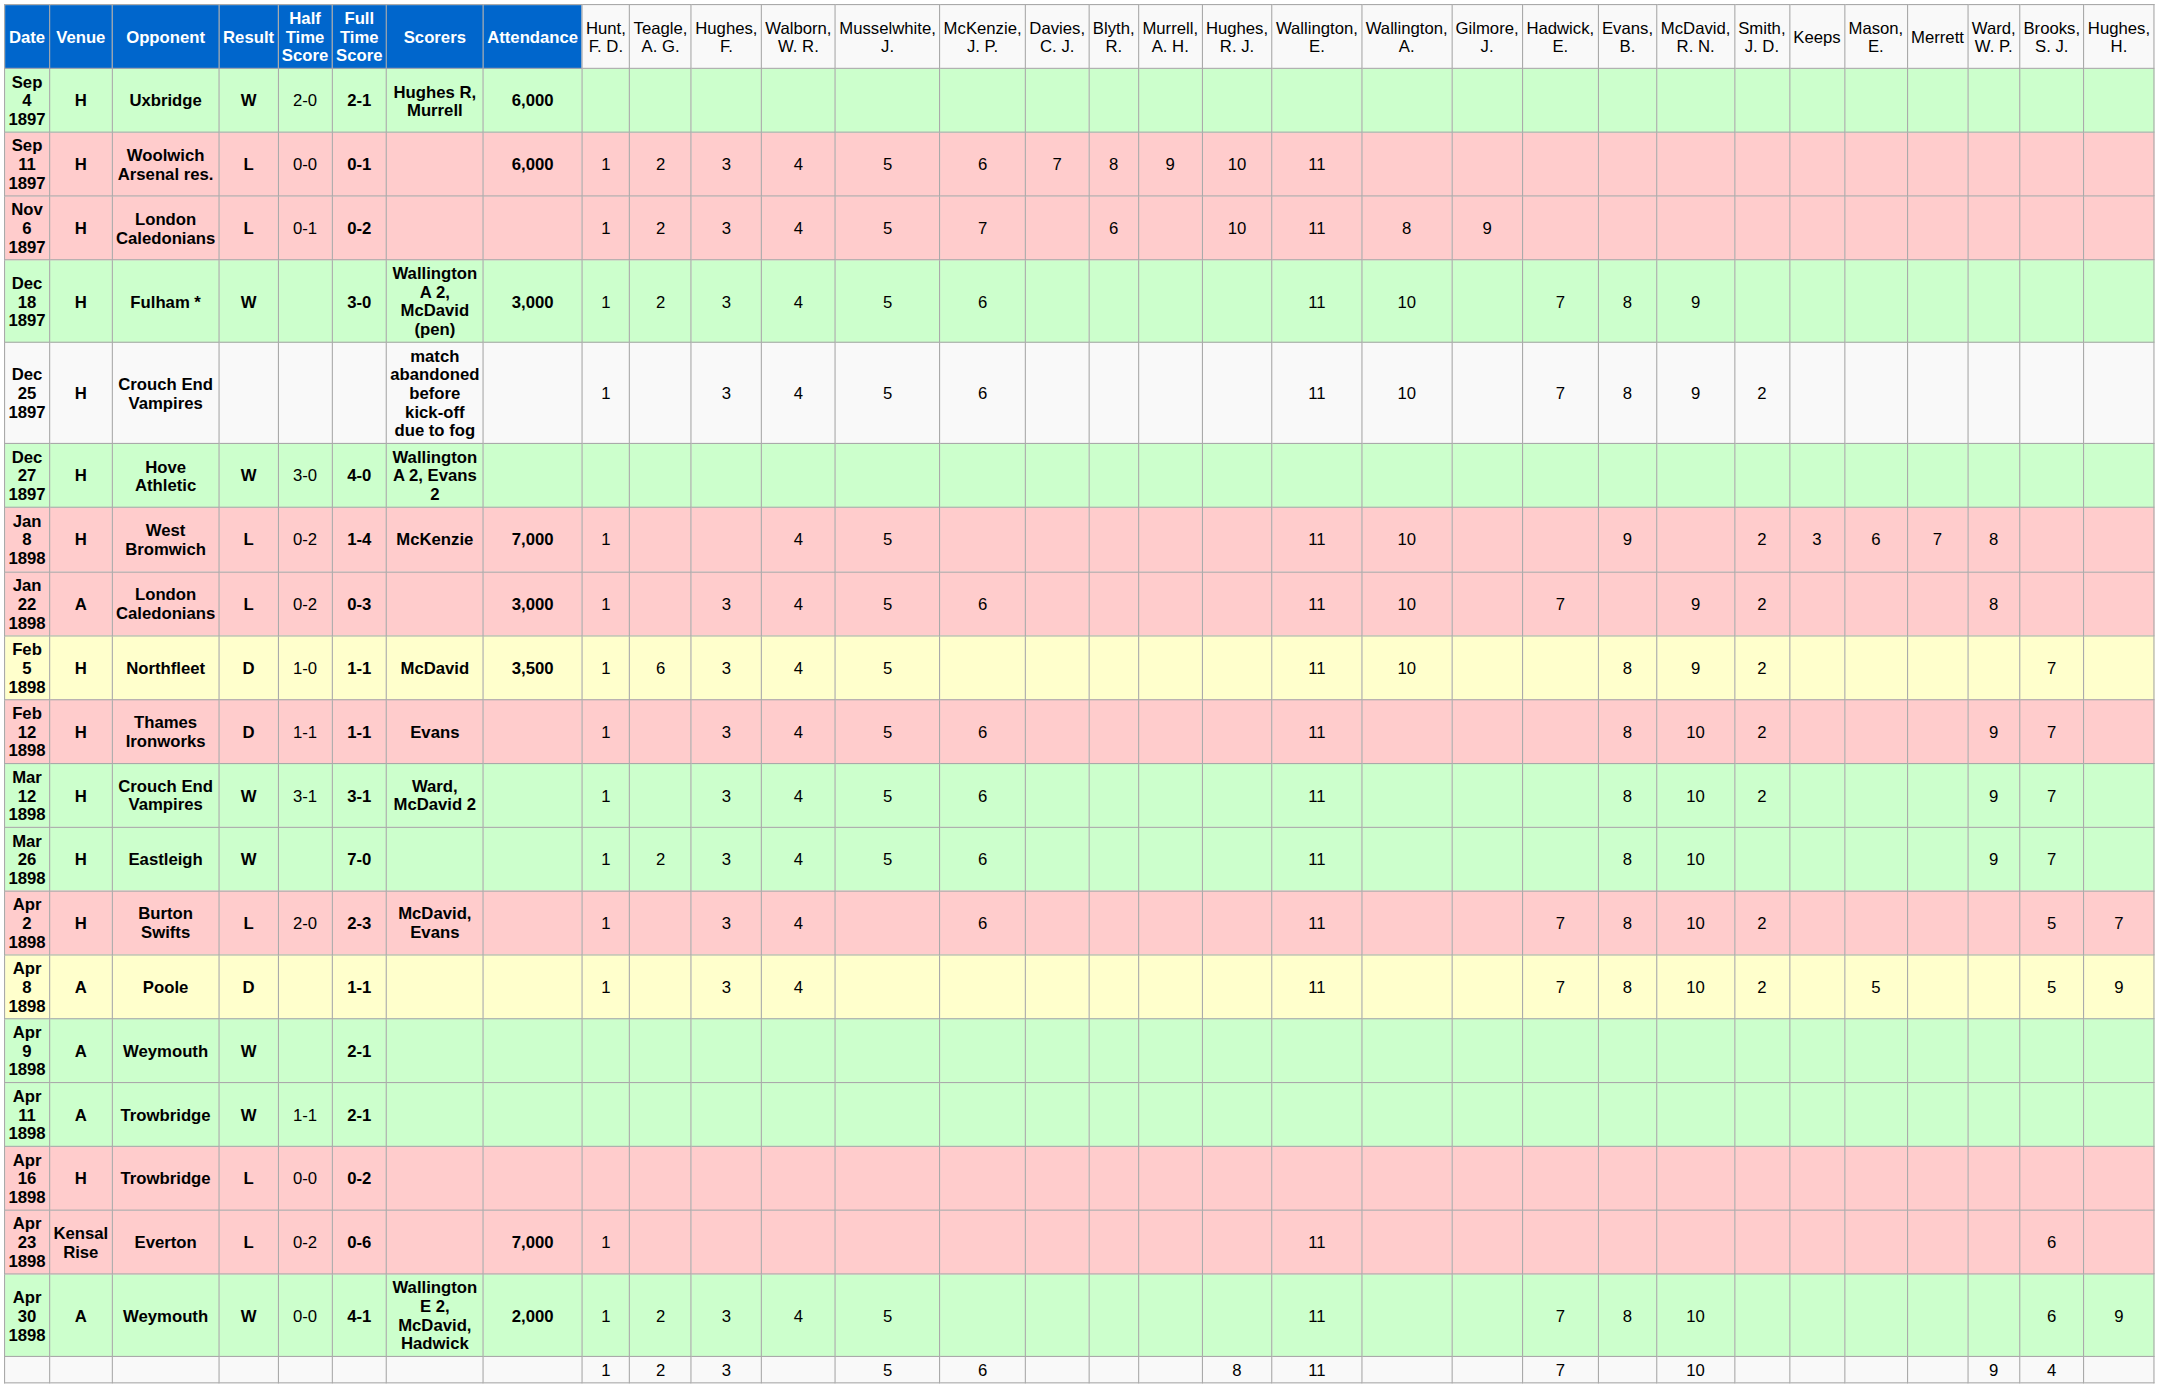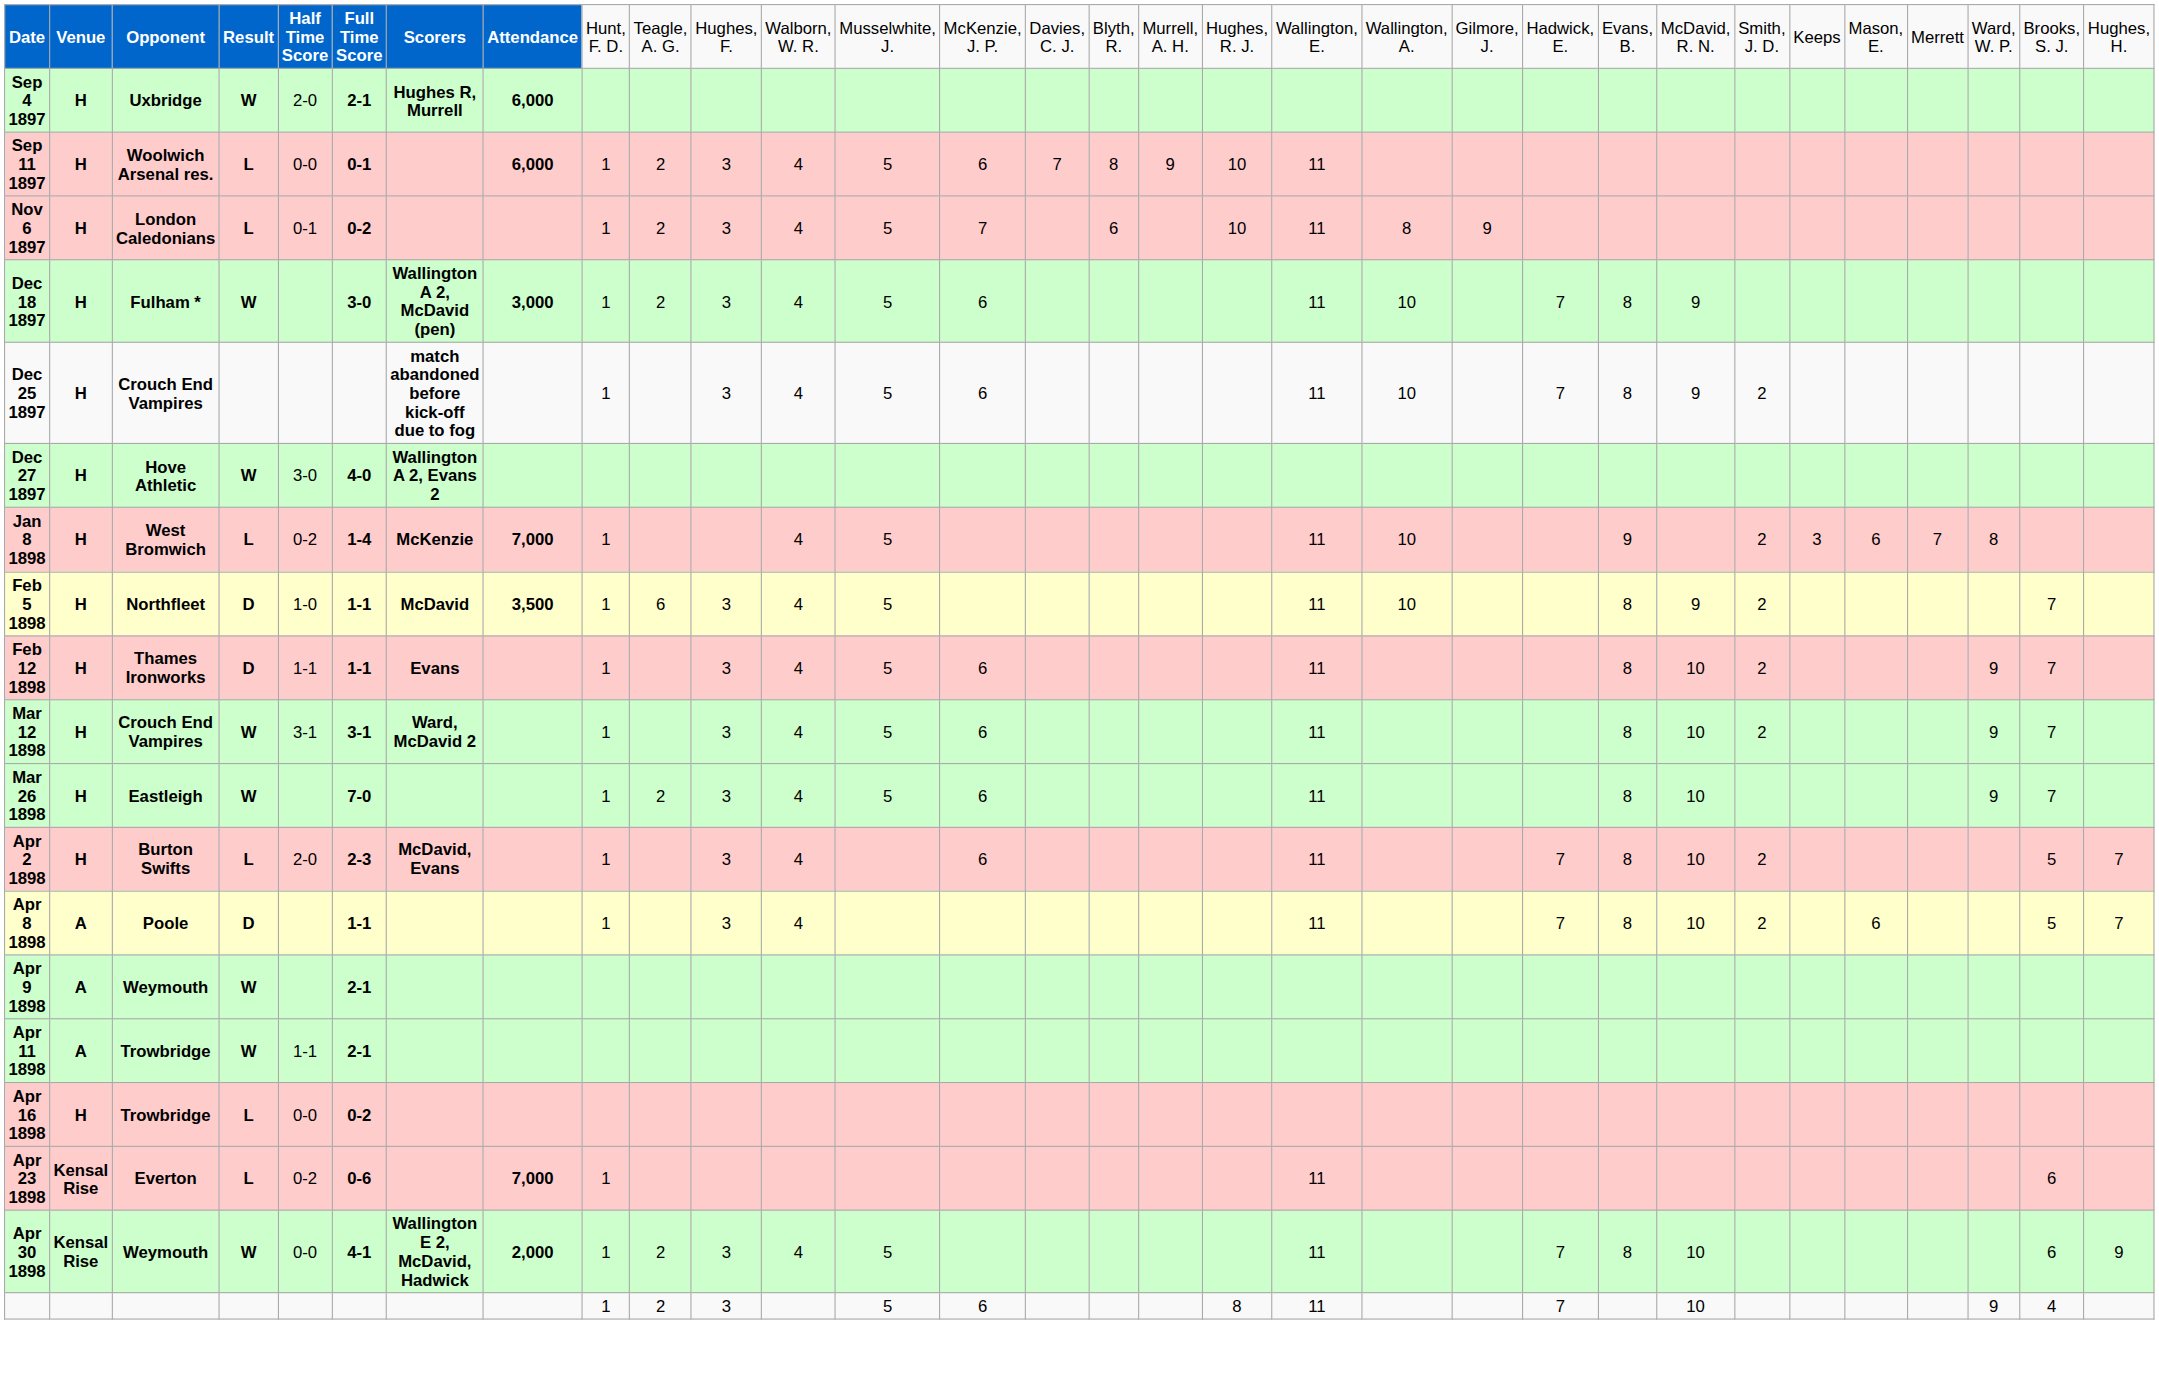- row: Jan 22 1898 | A | London Caledonians | L | 0-2 | 0-3 | 3,000 | 1 | 3 | 4 | 5 | 6 | 11 | 10 | 7 | 9 | 2 | 8
Apr 8 1898 | column 27: 5 -> 6
Apr 8 1898 | column 31: 9 -> 7
Apr 30 1898 | column 2: A -> Kensal Rise
